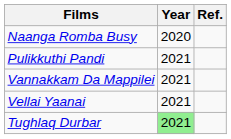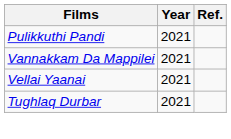- row: Naanga Romba Busy | 2020
Tughlaq Durbar | Year: lightgreen background -> no background
